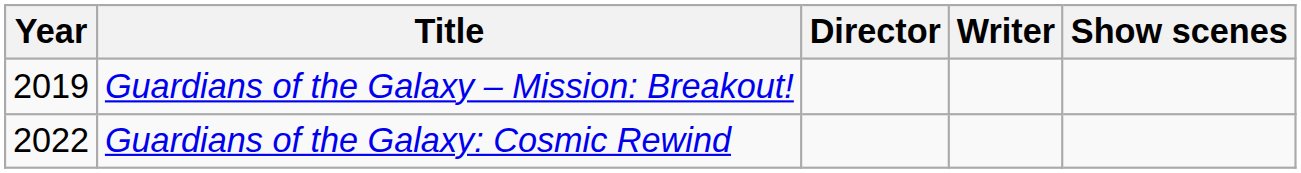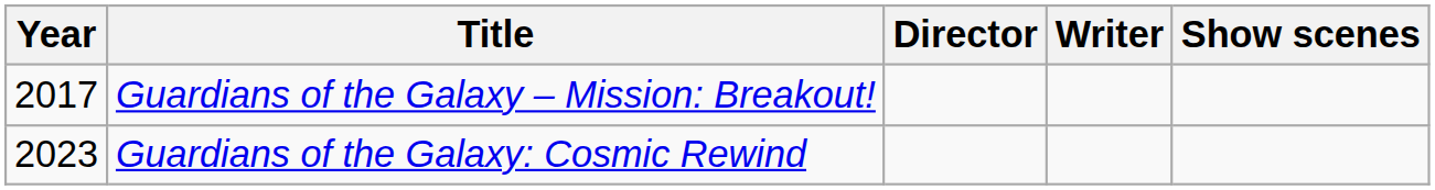Guardians of the Galaxy – Mission: Breakout! | Year: 2019 -> 2017
Guardians of the Galaxy: Cosmic Rewind | Year: 2022 -> 2023
